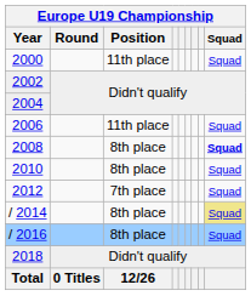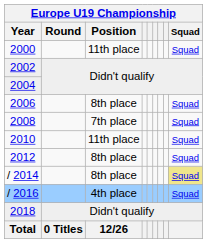2006 | Europe U19 Championship / Position: 11th place -> 8th place
2008 | Europe U19 Championship / Position: 8th place -> 7th place
2008 | Europe U19 Championship / Squad: bold -> normal
2010 | Europe U19 Championship / Position: 8th place -> 11th place
2012 | Europe U19 Championship / Position: 7th place -> 8th place
/ 2016 | Europe U19 Championship / Position: 8th place -> 4th place
